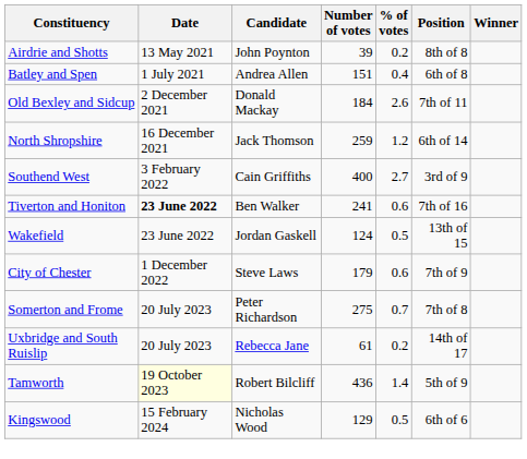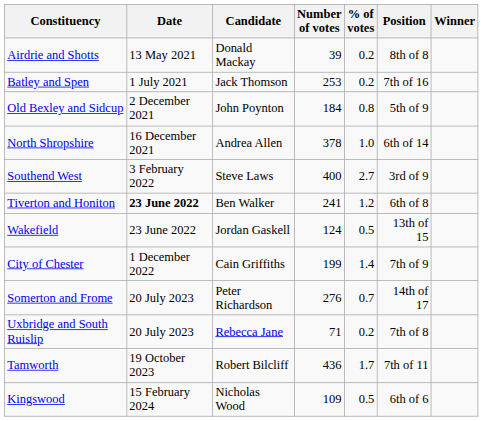Airdrie and Shotts | Candidate: John Poynton -> Donald Mackay
Batley and Spen | Candidate: Andrea Allen -> Jack Thomson
Batley and Spen | Number of votes: 151 -> 253
Batley and Spen | % of votes: 0.4 -> 0.2
Batley and Spen | Position: 6th of 8 -> 7th of 16
Old Bexley and Sidcup | Candidate: Donald Mackay -> John Poynton
Old Bexley and Sidcup | % of votes: 2.6 -> 0.8
Old Bexley and Sidcup | Position: 7th of 11 -> 5th of 9
North Shropshire | Candidate: Jack Thomson -> Andrea Allen
North Shropshire | Number of votes: 259 -> 378
North Shropshire | % of votes: 1.2 -> 1.0
Southend West | Candidate: Cain Griffiths -> Steve Laws
Tiverton and Honiton | % of votes: 0.6 -> 1.2
Tiverton and Honiton | Position: 7th of 16 -> 6th of 8
City of Chester | Candidate: Steve Laws -> Cain Griffiths
City of Chester | Number of votes: 179 -> 199
City of Chester | % of votes: 0.6 -> 1.4
Somerton and Frome | Number of votes: 275 -> 276
Somerton and Frome | Position: 7th of 8 -> 14th of 17
Uxbridge and South Ruislip | Number of votes: 61 -> 71
Uxbridge and South Ruislip | Position: 14th of 17 -> 7th of 8
Tamworth | Date: lightyellow background -> no background
Tamworth | % of votes: 1.4 -> 1.7
Tamworth | Position: 5th of 9 -> 7th of 11
Kingswood | Number of votes: 129 -> 109
